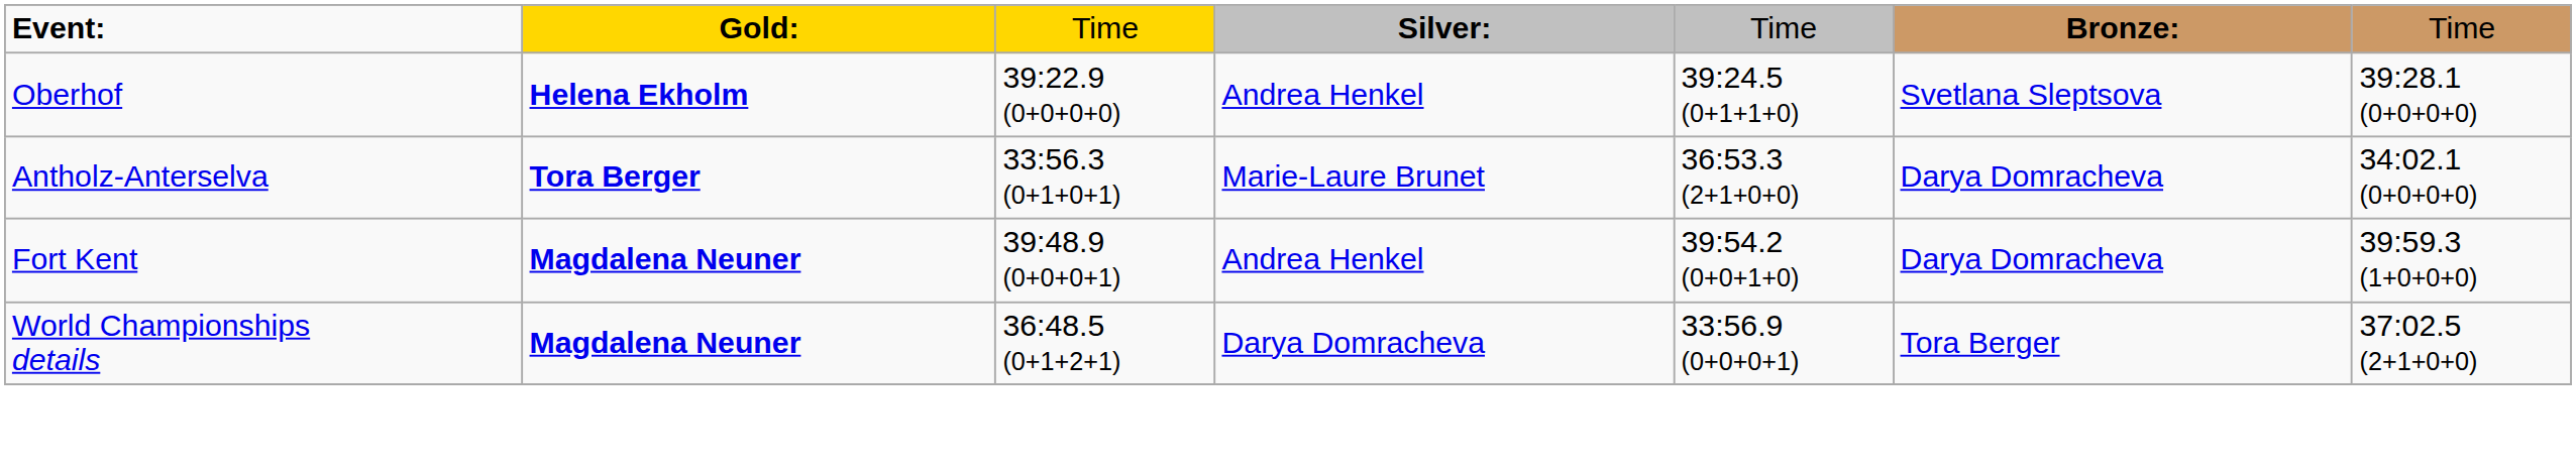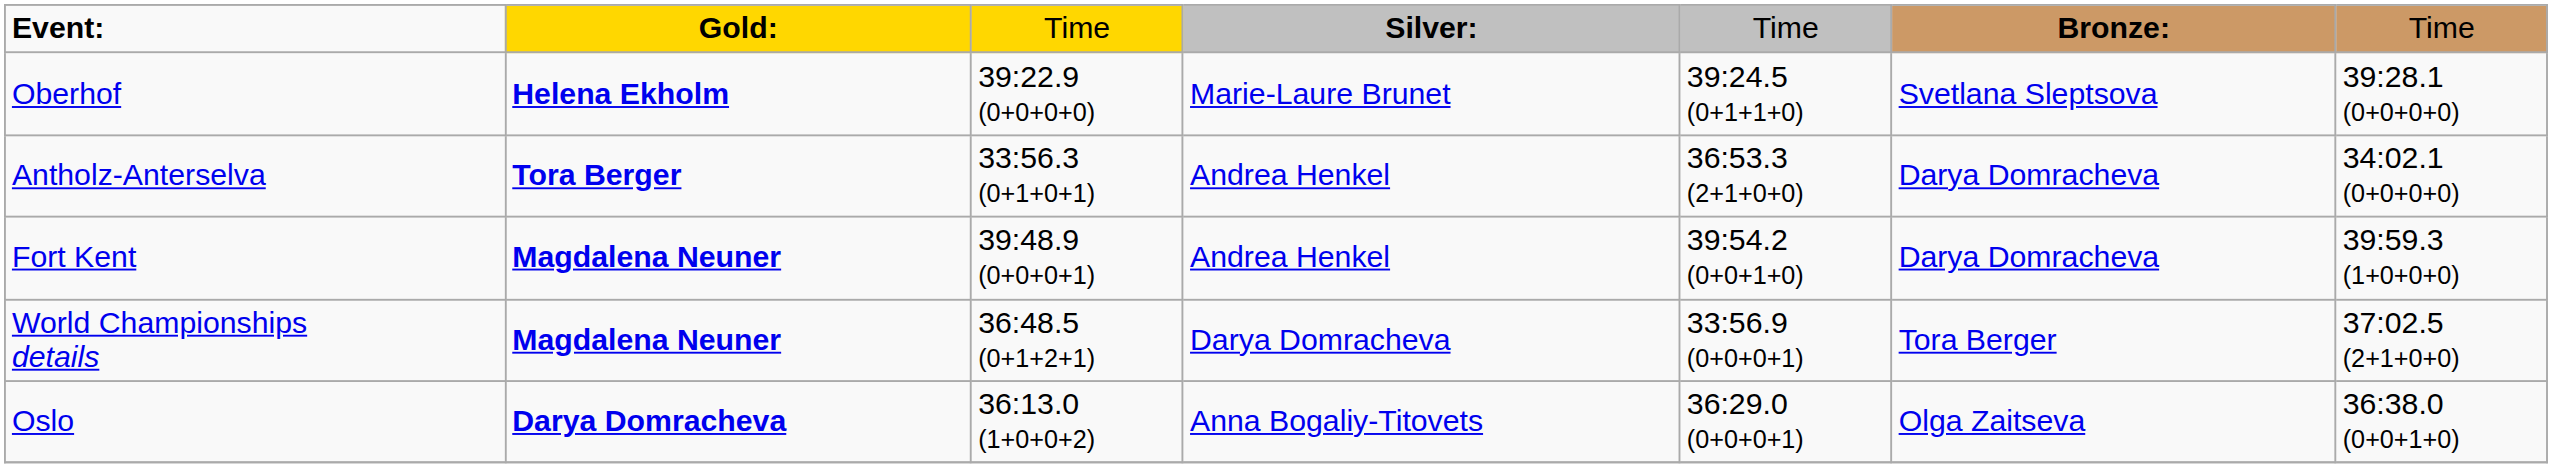Oberhof | column 4: Andrea Henkel -> Marie-Laure Brunet
Antholz-Anterselva | column 4: Marie-Laure Brunet -> Andrea Henkel
+ row: Oslo | Darya Domracheva | 36:13.0 (1+0+0+2) | Anna Bogaliy-Titovets | 36:29.0 (0+0+0+1) | Olga Zaitseva | 36:38.0 (0+0+1+0)
